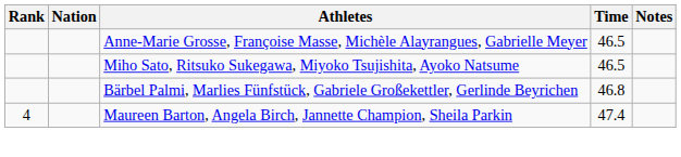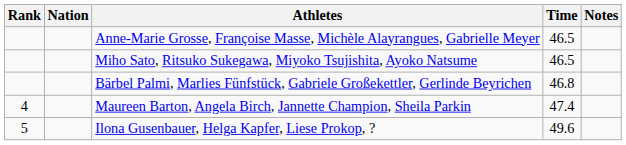+ row: 5 | Ilona Gusenbauer, Helga Kapfer, Liese Prokop, ? | 49.6
